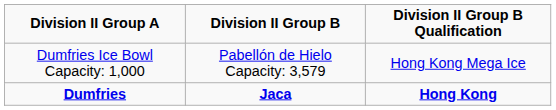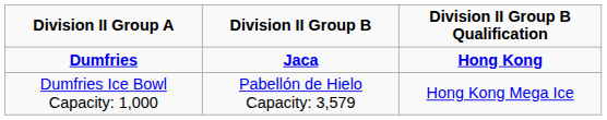rows swapped: Dumfries <-> Dumfries Ice Bowl Capacity: 1,000
